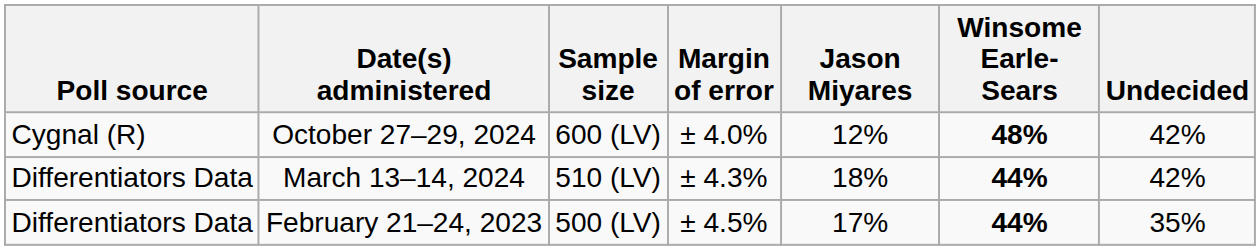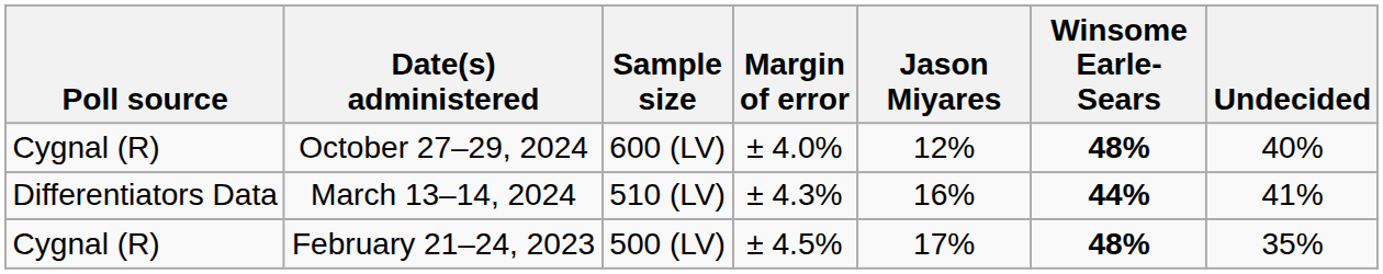October 27–29, 2024 | Undecided: 42% -> 40%
March 13–14, 2024 | Jason Miyares: 18% -> 16%
March 13–14, 2024 | Undecided: 42% -> 41%
February 21–24, 2023 | Poll source: Differentiators Data -> Cygnal (R)
February 21–24, 2023 | Winsome Earle-Sears: 44% -> 48%
